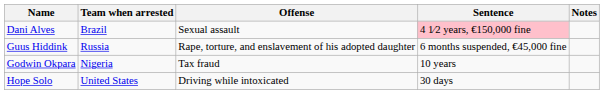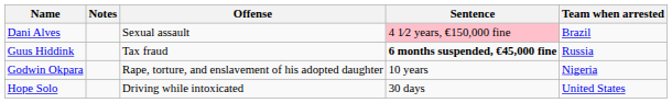columns swapped: Team when arrested <-> Notes
Guus Hiddink | Offense: Rape, torture, and enslavement of his adopted daughter -> Tax fraud
Guus Hiddink | Sentence: normal -> bold
Godwin Okpara | Offense: Tax fraud -> Rape, torture, and enslavement of his adopted daughter
